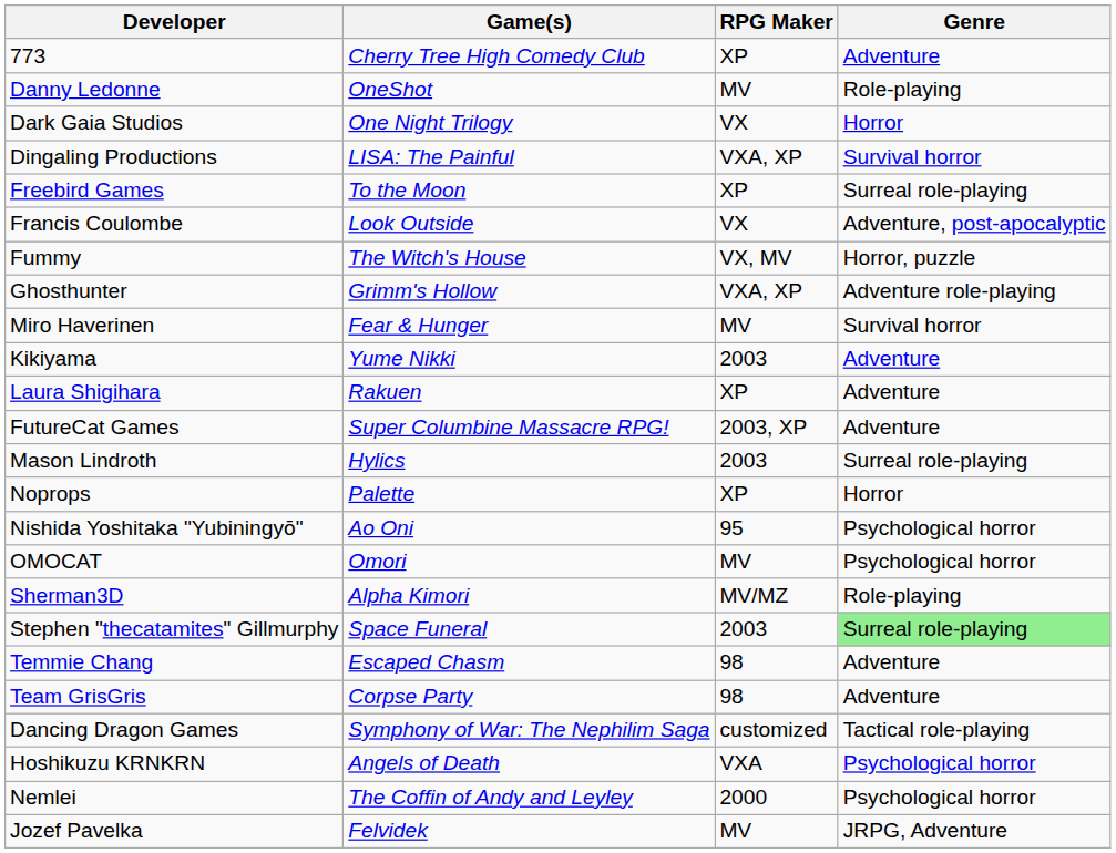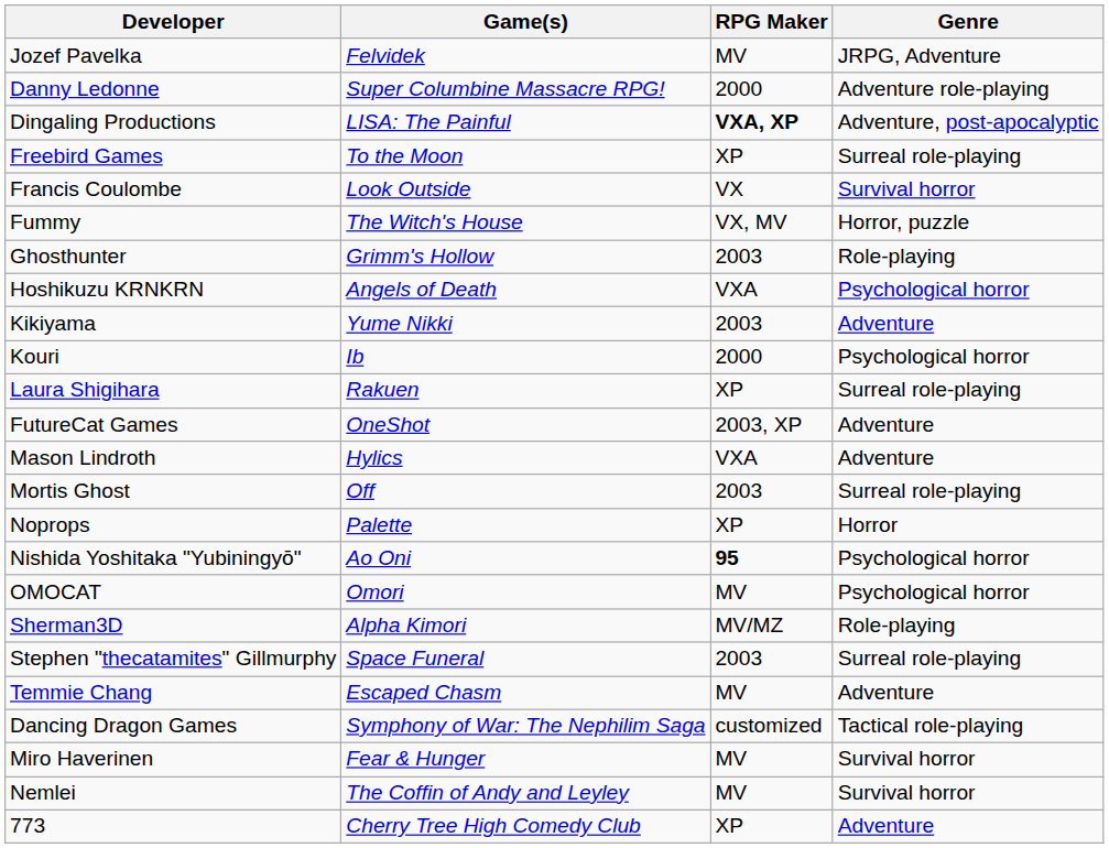rows swapped: 773 <-> Jozef Pavelka
Danny Ledonne | Game(s): OneShot -> Super Columbine Massacre RPG!
Danny Ledonne | RPG Maker: MV -> 2000
Danny Ledonne | Genre: Role-playing -> Adventure role-playing
- row: Dark Gaia Studios | One Night Trilogy | VX | Horror
Dingaling Productions | RPG Maker: normal -> bold
Dingaling Productions | Genre: Survival horror -> Adventure, post-apocalyptic
Francis Coulombe | Genre: Adventure, post-apocalyptic -> Survival horror
Ghosthunter | RPG Maker: VXA, XP -> 2003
Ghosthunter | Genre: Adventure role-playing -> Role-playing
rows swapped: Hoshikuzu KRNKRN <-> Miro Haverinen
+ row: Kouri | Ib | 2000 | Psychological horror
Laura Shigihara | Genre: Adventure -> Surreal role-playing
FutureCat Games | Game(s): Super Columbine Massacre RPG! -> OneShot
Mason Lindroth | RPG Maker: 2003 -> VXA
Mason Lindroth | Genre: Surreal role-playing -> Adventure
+ row: Mortis Ghost | Off | 2003 | Surreal role-playing
Nishida Yoshitaka "Yubiningyō" | RPG Maker: normal -> bold
Stephen "thecatamites" Gillmurphy | Genre: lightgreen background -> no background
Temmie Chang | RPG Maker: 98 -> MV
- row: Team GrisGris | Corpse Party | 98 | Adventure
Nemlei | RPG Maker: 2000 -> MV
Nemlei | Genre: Psychological horror -> Survival horror
